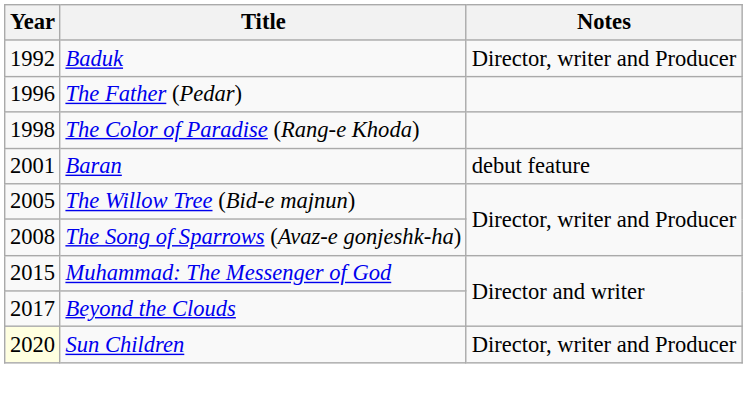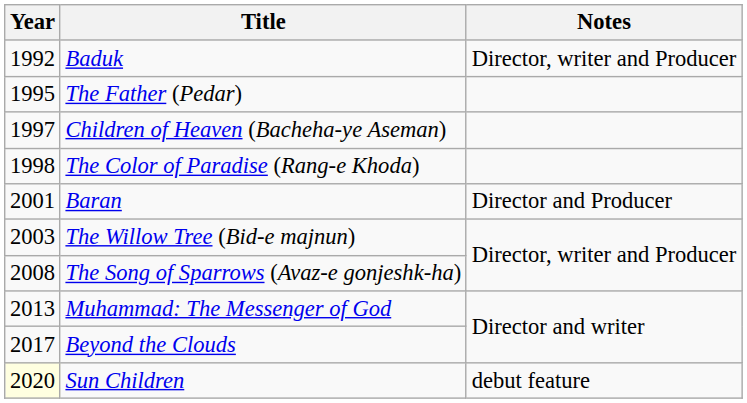The Father (Pedar) | Year: 1996 -> 1995
+ row: 1997 | Children of Heaven (Bacheha-ye Aseman)
Baran | Notes: debut feature -> Director and Producer
The Willow Tree (Bid-e majnun) | Year: 2005 -> 2003
Muhammad: The Messenger of God | Year: 2015 -> 2013
Sun Children | Notes: Director, writer and Producer -> debut feature
